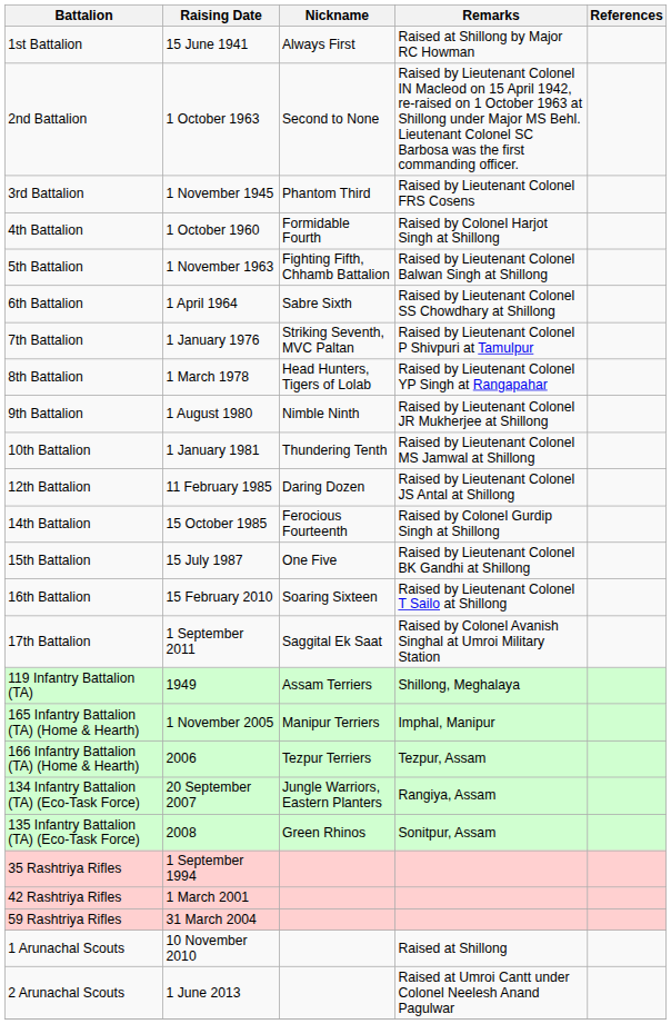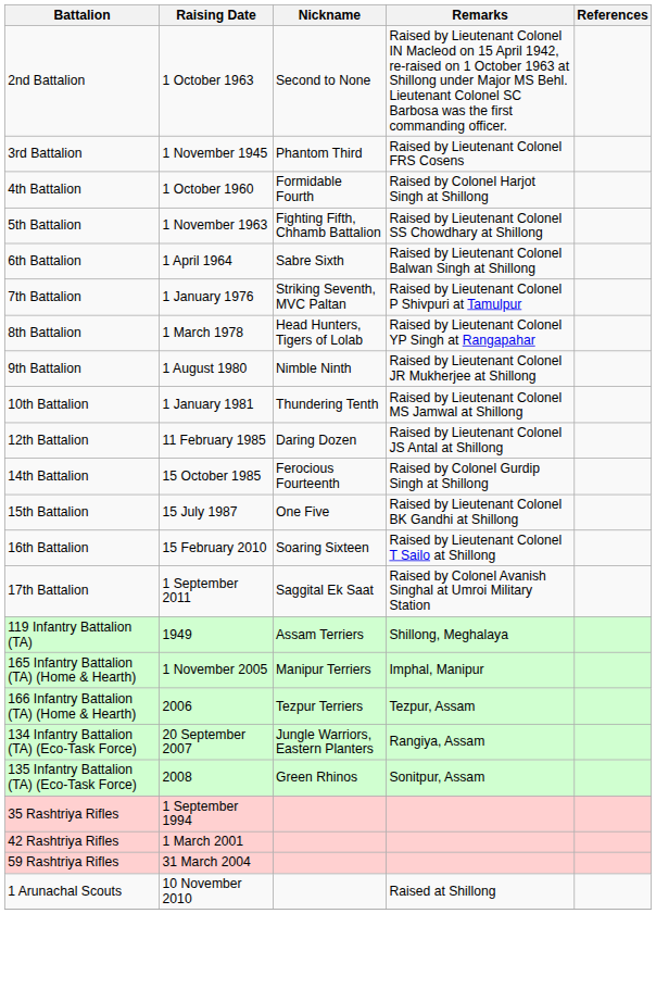- row: 1st Battalion | 15 June 1941 | Always First | Raised at Shillong by Major RC Howman
5th Battalion | Remarks: Raised by Lieutenant Colonel Balwan Singh at Shillong -> Raised by Lieutenant Colonel SS Chowdhary at Shillong
6th Battalion | Remarks: Raised by Lieutenant Colonel SS Chowdhary at Shillong -> Raised by Lieutenant Colonel Balwan Singh at Shillong
- row: 2 Arunachal Scouts | 1 June 2013 | Raised at Umroi Cantt under Colonel Neelesh Anand Pagulwar
